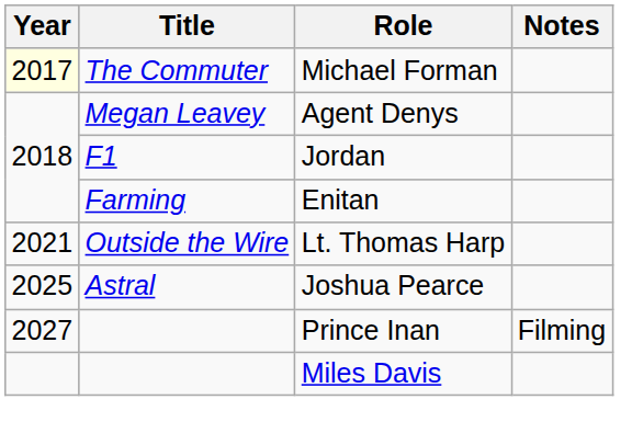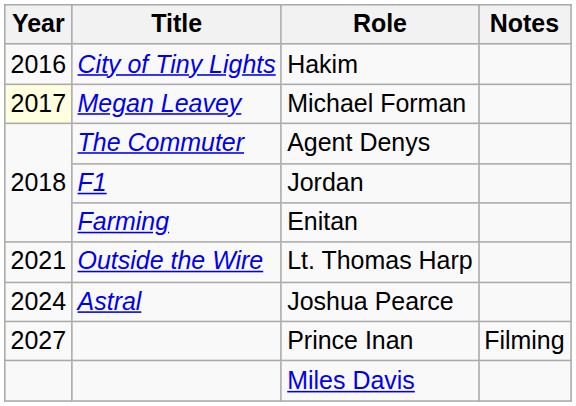+ row: 2016 | City of Tiny Lights | Hakim
Michael Forman | Title: The Commuter -> Megan Leavey
Agent Denys | Title: Megan Leavey -> The Commuter
Joshua Pearce | Year: 2025 -> 2024
